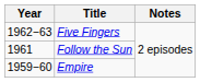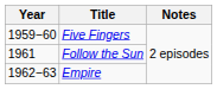Five Fingers | Year: 1962−63 -> 1959−60
Empire | Year: 1959−60 -> 1962−63
